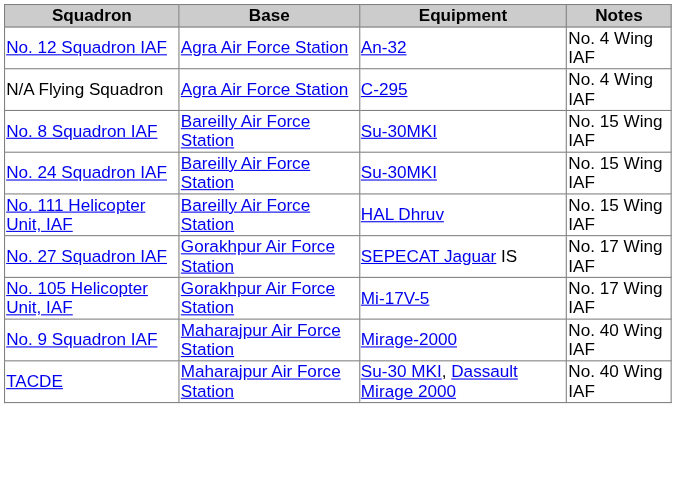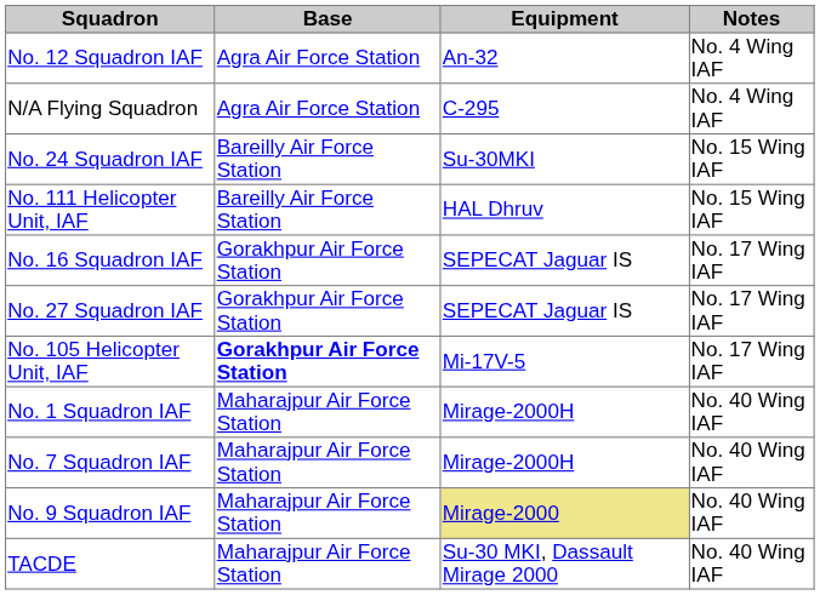- row: No. 8 Squadron IAF | Bareilly Air Force Station | Su-30MKI | No. 15 Wing IAF
+ row: No. 16 Squadron IAF | Gorakhpur Air Force Station | SEPECAT Jaguar IS | No. 17 Wing IAF
No. 105 Helicopter Unit, IAF | Base: normal -> bold
+ row: No. 1 Squadron IAF | Maharajpur Air Force Station | Mirage-2000H | No. 40 Wing IAF
+ row: No. 7 Squadron IAF | Maharajpur Air Force Station | Mirage-2000H | No. 40 Wing IAF
No. 9 Squadron IAF | Equipment: no background -> khaki background
